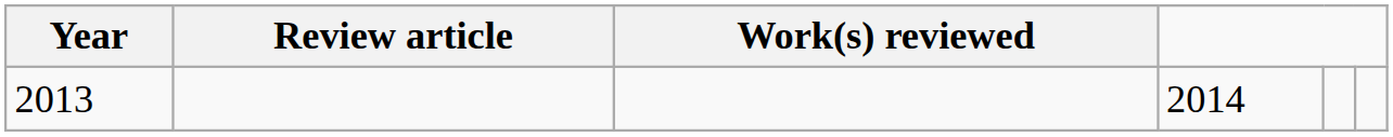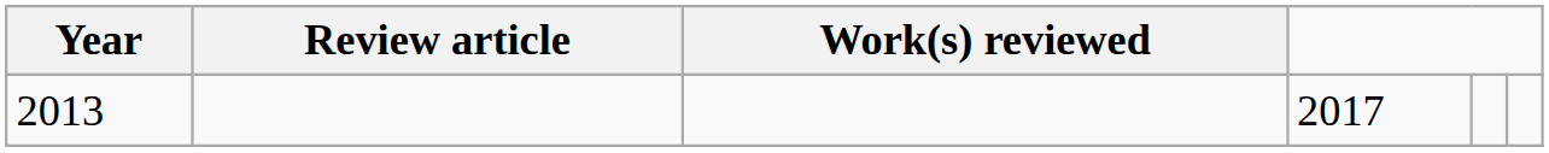2013 | column 4: 2014 -> 2017
